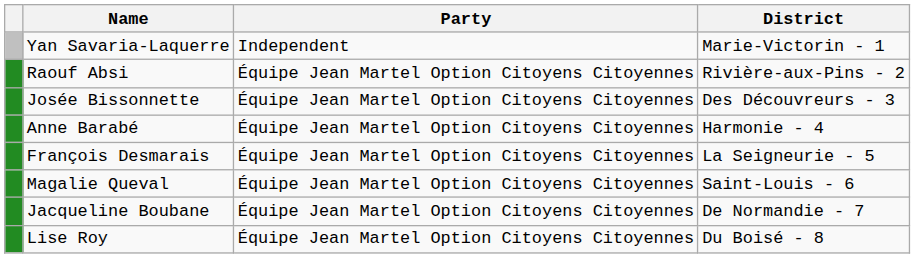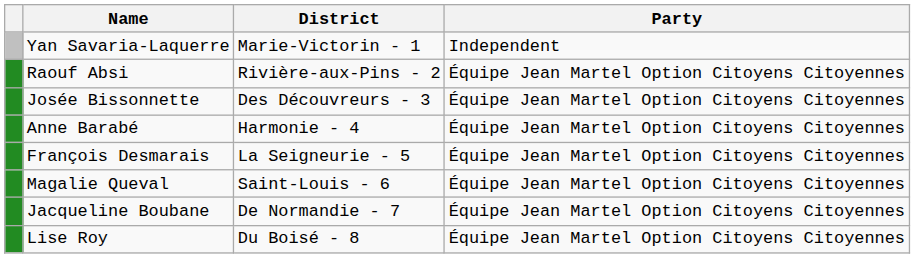columns swapped: District <-> Party
